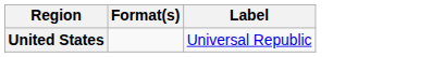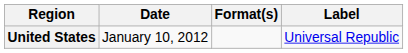+ column: Date | January 10, 2012
